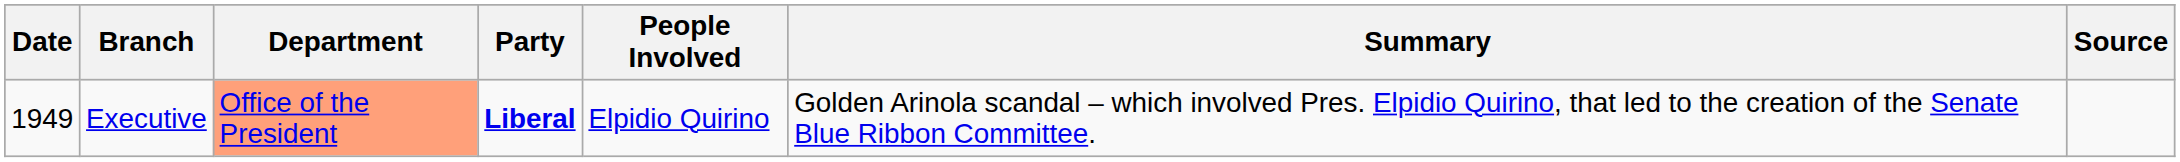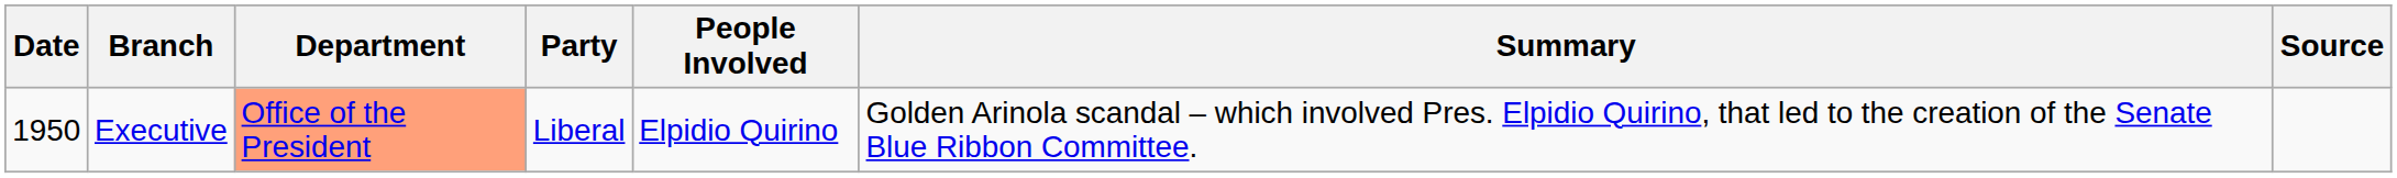Executive | Date: 1949 -> 1950
Executive | Party: bold -> normal
